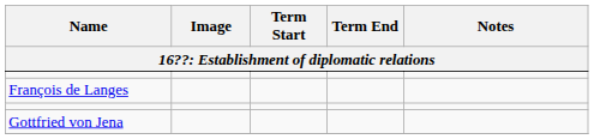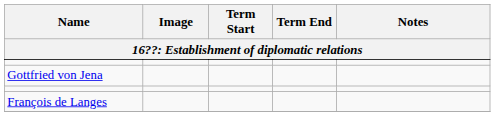rows swapped: Gottfried von Jena <-> François de Langes
